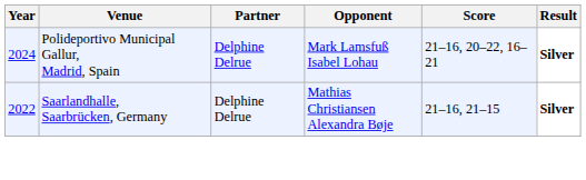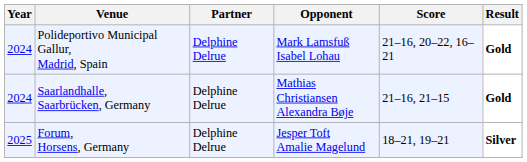Polideportivo Municipal Gallur, Madrid, Spain | Result: Silver -> Gold
Saarlandhalle, Saarbrücken, Germany | Year: 2022 -> 2024
Saarlandhalle, Saarbrücken, Germany | Result: Silver -> Gold
+ row: 2025 | Forum, Horsens, Germany | Delphine Delrue | Jesper Toft Amalie Magelund | 18–21, 19–21 | Silver
